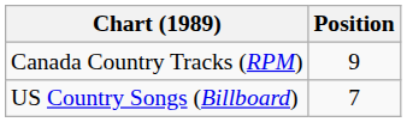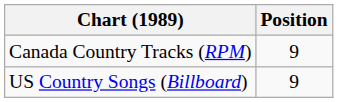US Country Songs (Billboard) | Position: 7 -> 9
